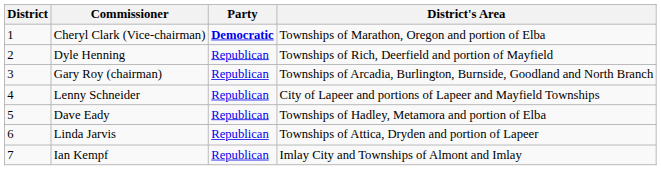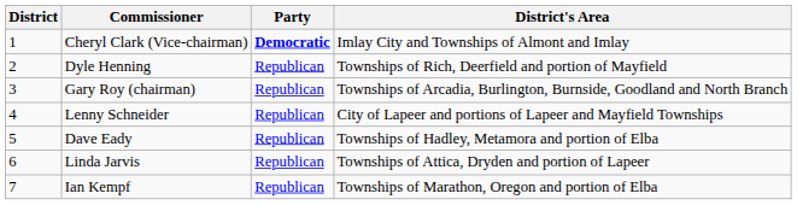Cheryl Clark (Vice-chairman) | District's Area: Townships of Marathon, Oregon and portion of Elba -> Imlay City and Townships of Almont and Imlay
Ian Kempf | District's Area: Imlay City and Townships of Almont and Imlay -> Townships of Marathon, Oregon and portion of Elba
